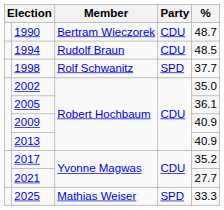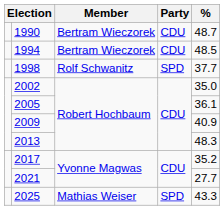1994 | Member: Rudolf Braun -> Bertram Wieczorek
2013 | %: 40.9 -> 48.3
2025 | %: 33.3 -> 43.3
